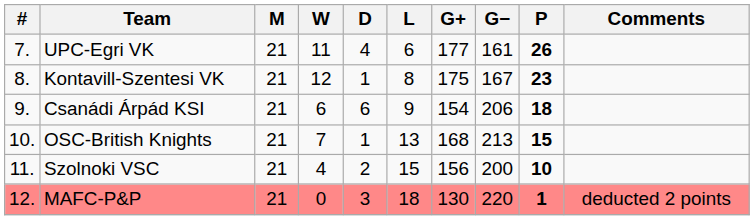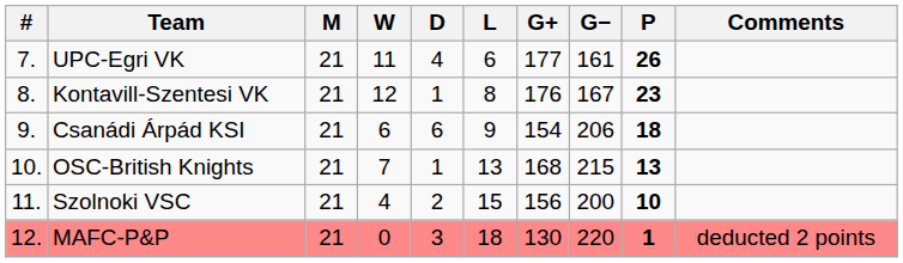Kontavill-Szentesi VK | G+: 175 -> 176
OSC-British Knights | G−: 213 -> 215
OSC-British Knights | P: 15 -> 13
